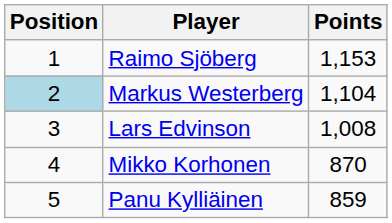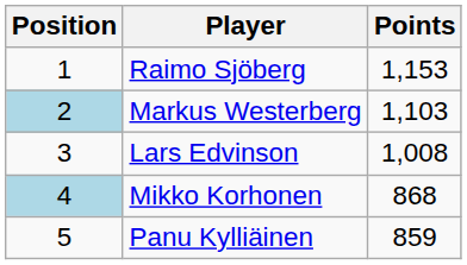Markus Westerberg | Points: 1,104 -> 1,103
Mikko Korhonen | Position: no background -> lightblue background
Mikko Korhonen | Points: 870 -> 868
